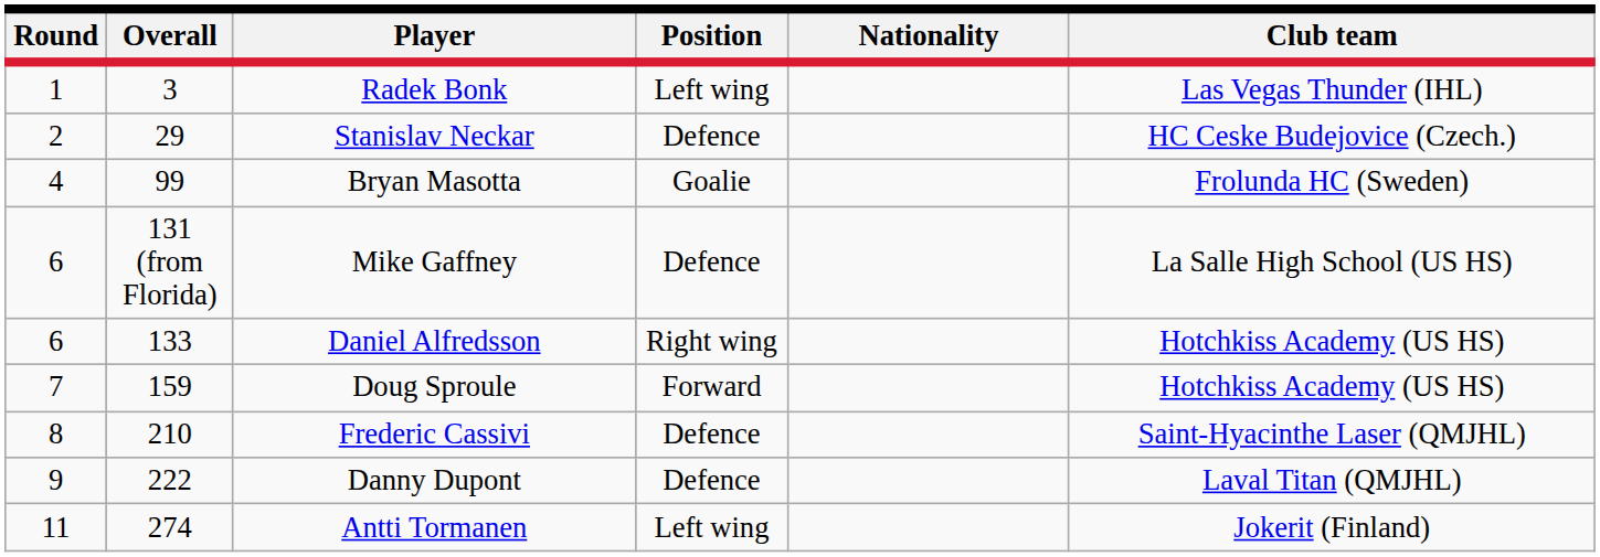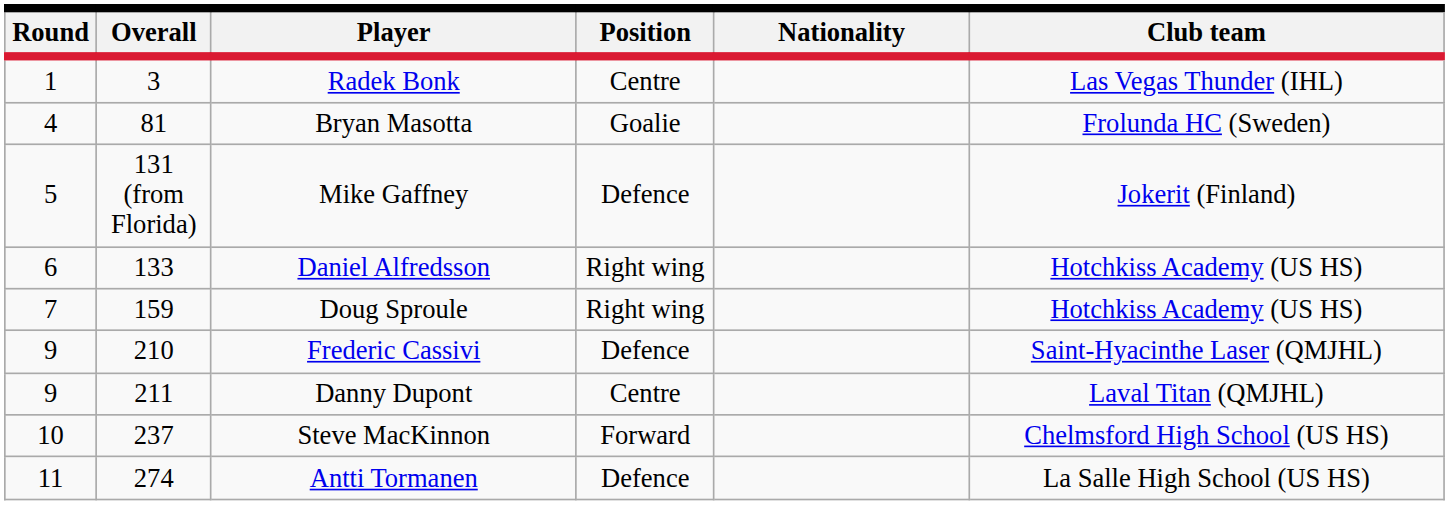Radek Bonk | Position: Left wing -> Centre
- row: 2 | 29 | Stanislav Neckar | Defence | HC Ceske Budejovice (Czech.)
Bryan Masotta | Overall: 99 -> 81
Mike Gaffney | Round: 6 -> 5
Mike Gaffney | Club team: La Salle High School (US HS) -> Jokerit (Finland)
Doug Sproule | Position: Forward -> Right wing
Frederic Cassivi | Round: 8 -> 9
Danny Dupont | Overall: 222 -> 211
Danny Dupont | Position: Defence -> Centre
+ row: 10 | 237 | Steve MacKinnon | Forward | Chelmsford High School (US HS)
Antti Tormanen | Position: Left wing -> Defence
Antti Tormanen | Club team: Jokerit (Finland) -> La Salle High School (US HS)
